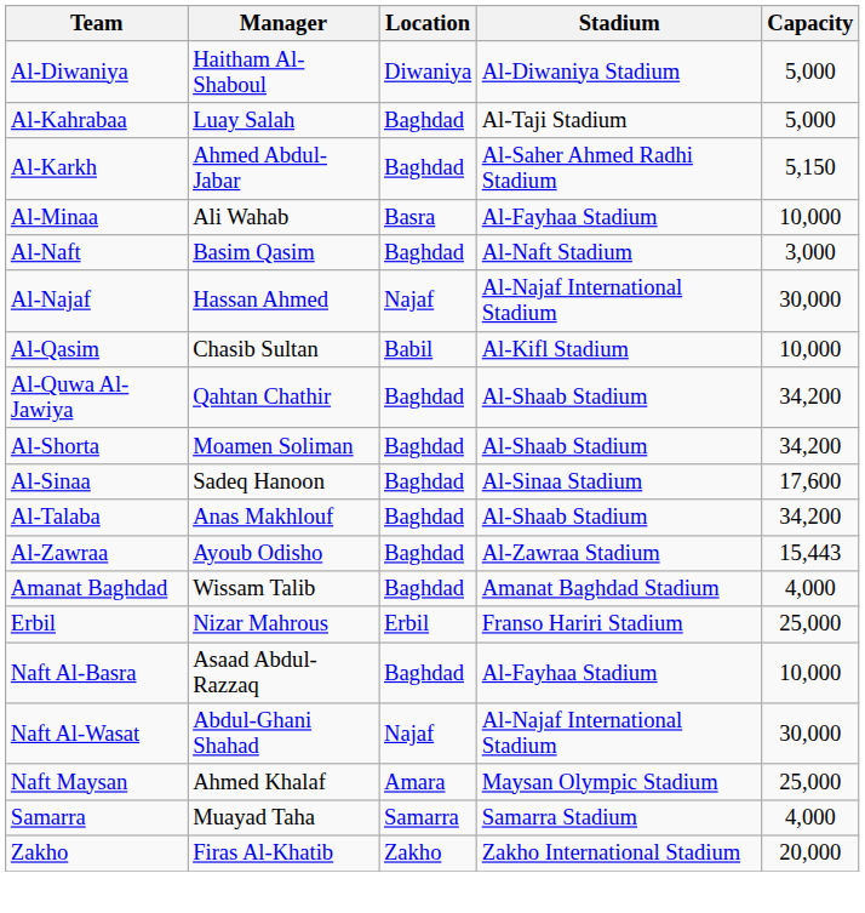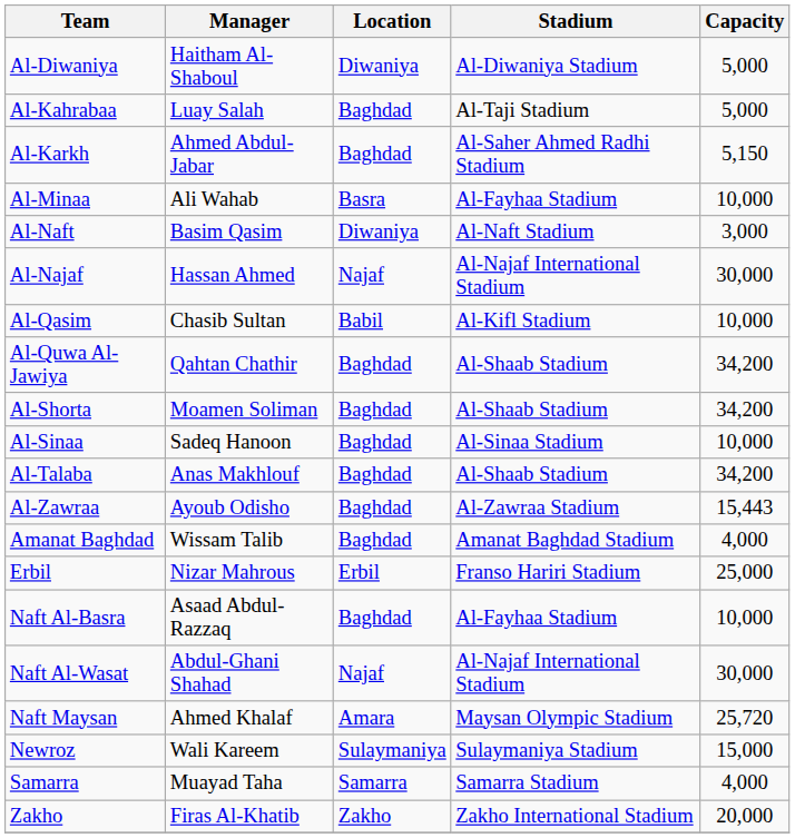Al-Naft | Location: Baghdad -> Diwaniya
Al-Sinaa | Capacity: 17,600 -> 10,000
Naft Maysan | Capacity: 25,000 -> 25,720
+ row: Newroz | Wali Kareem | Sulaymaniya | Sulaymaniya Stadium | 15,000
